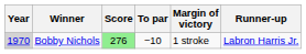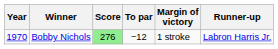Bobby Nichols | Year: lightgrey background -> no background
Bobby Nichols | To par: −10 -> −12
